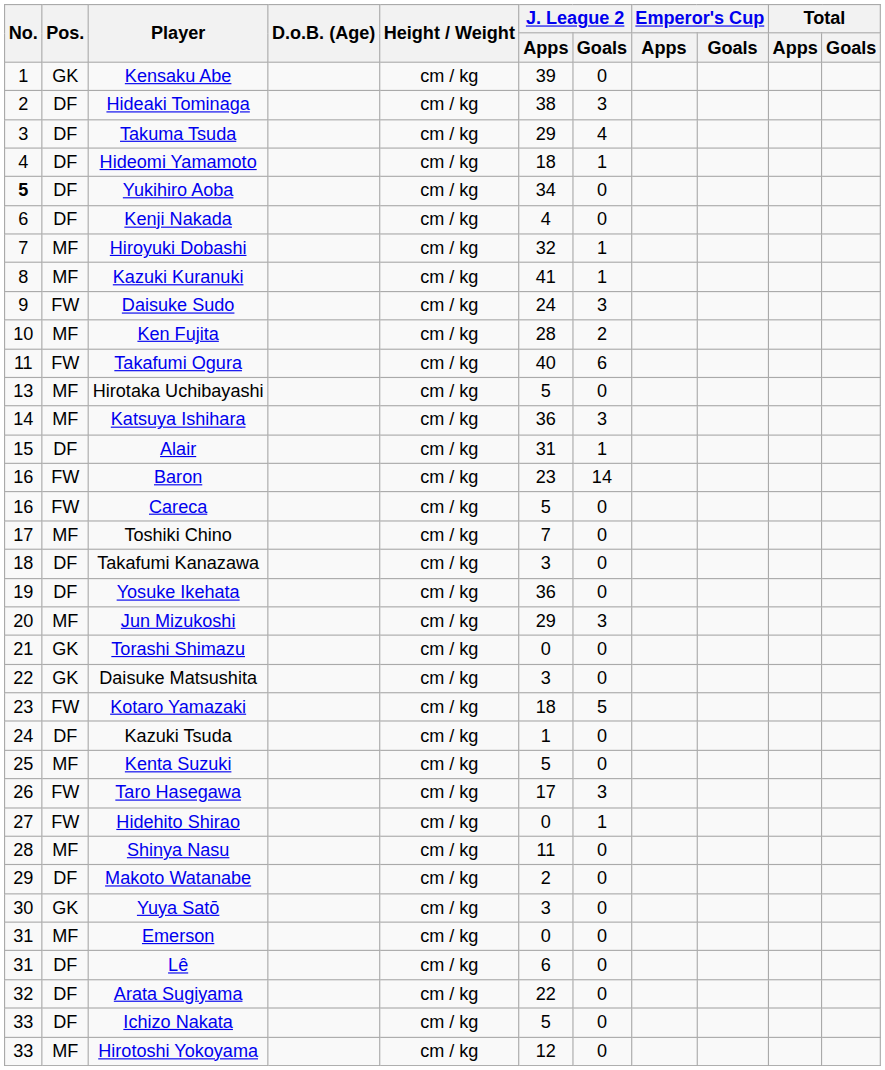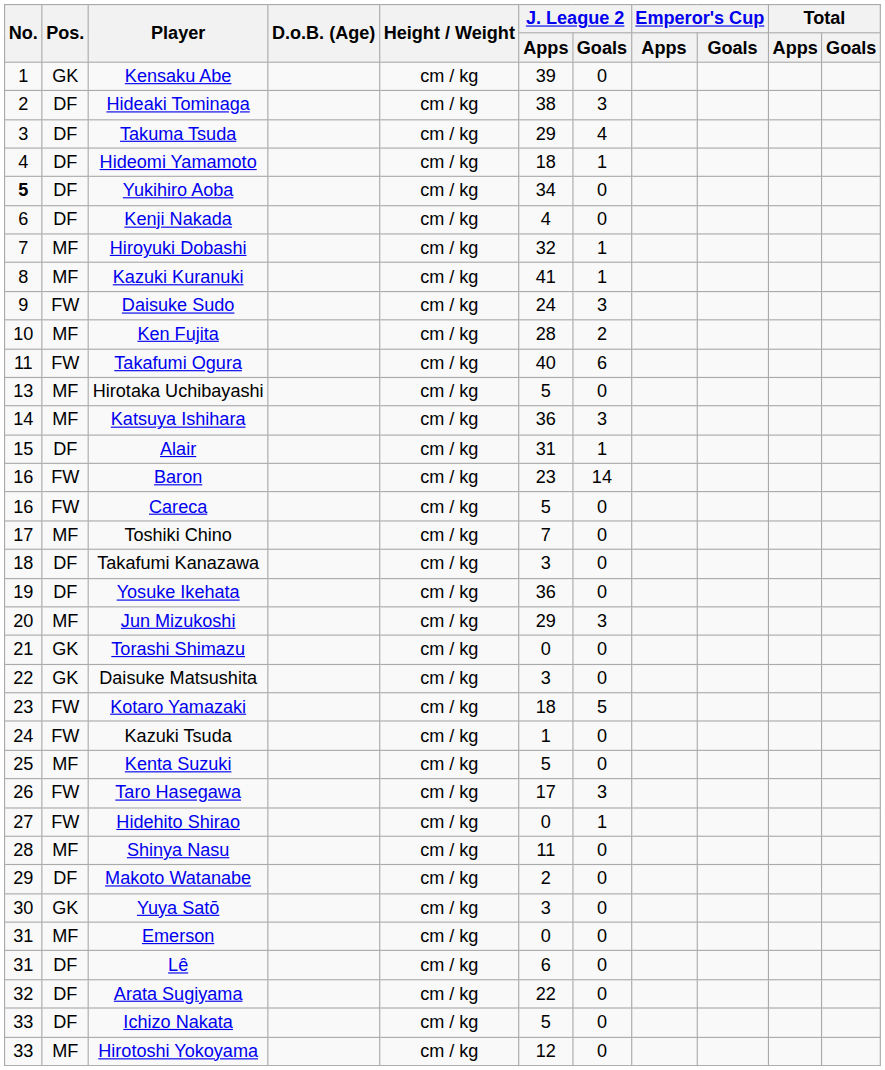Kazuki Tsuda | Pos.: DF -> FW
